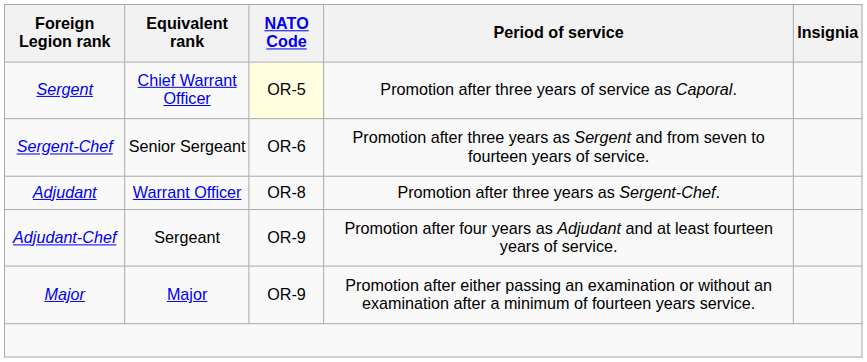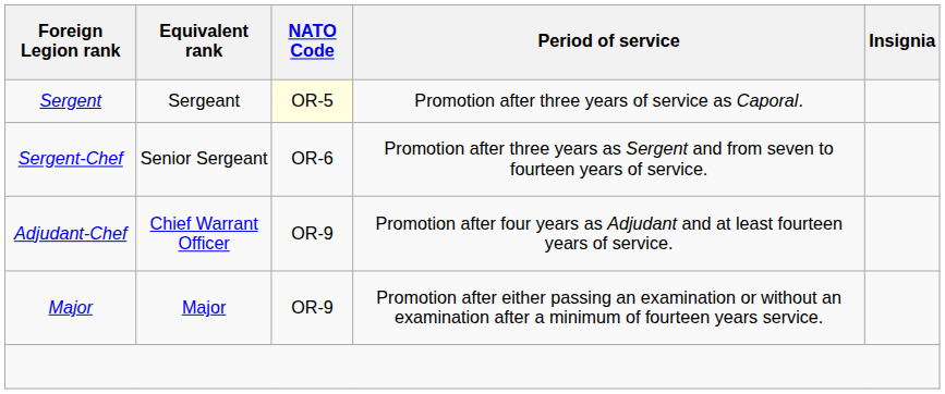Sergent | Equivalent rank: Chief Warrant Officer -> Sergeant
- row: Adjudant | Warrant Officer | OR-8 | Promotion after three years as Sergent-Chef.
Adjudant-Chef | Equivalent rank: Sergeant -> Chief Warrant Officer
